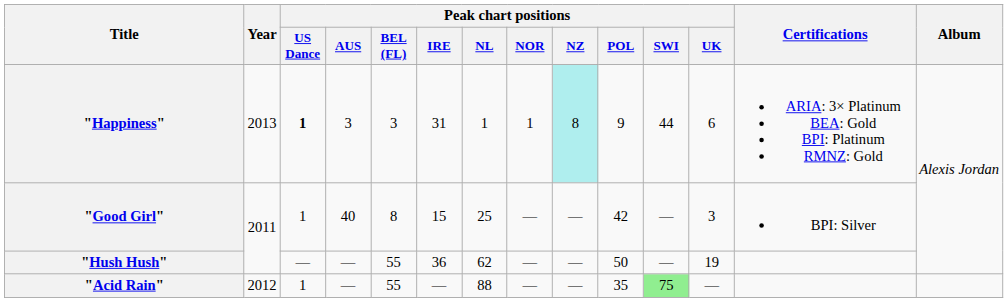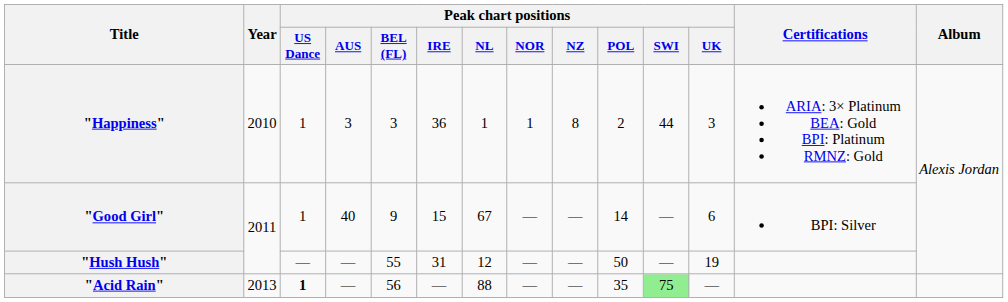"Happiness" | Year: 2013 -> 2010
"Happiness" | Peak chart positions / US Dance: bold -> normal
"Happiness" | Peak chart positions / IRE: 31 -> 36
"Happiness" | Peak chart positions / NZ: paleturquoise background -> no background
"Happiness" | Peak chart positions / POL: 9 -> 2
"Happiness" | Peak chart positions / UK: 6 -> 3
"Good Girl" | Peak chart positions / BEL (FL): 8 -> 9
"Good Girl" | Peak chart positions / NL: 25 -> 67
"Good Girl" | Peak chart positions / POL: 42 -> 14
"Good Girl" | Peak chart positions / UK: 3 -> 6
"Hush Hush" | Peak chart positions / IRE: 36 -> 31
"Hush Hush" | Peak chart positions / NL: 62 -> 12
"Acid Rain" | Year: 2012 -> 2013
"Acid Rain" | Peak chart positions / US Dance: normal -> bold
"Acid Rain" | Peak chart positions / BEL (FL): 55 -> 56
